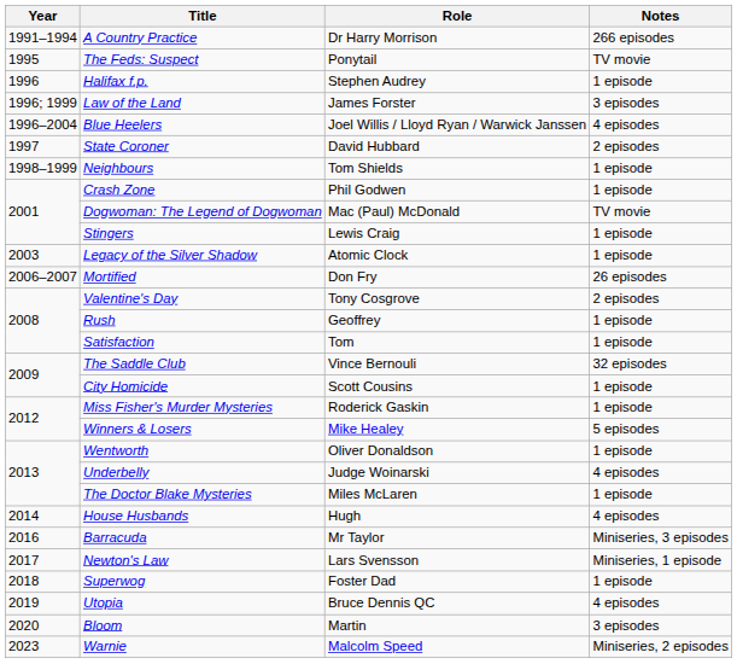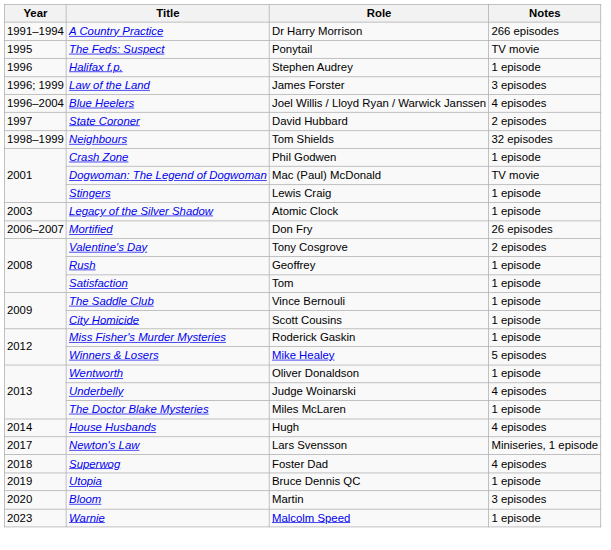Neighbours | Notes: 1 episode -> 32 episodes
The Saddle Club | Notes: 32 episodes -> 1 episode
- row: 2016 | Barracuda | Mr Taylor | Miniseries, 3 episodes
Superwog | Notes: 1 episode -> 4 episodes
Utopia | Notes: 4 episodes -> 1 episode
Warnie | Notes: Miniseries, 2 episodes -> 1 episode
